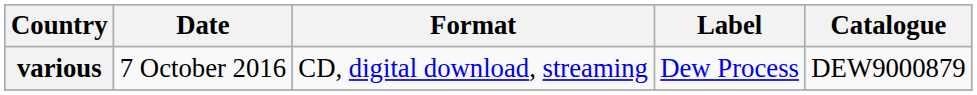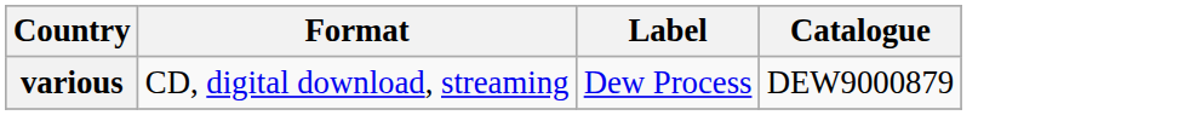- column: Date | 7 October 2016
